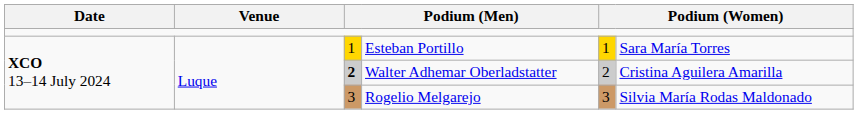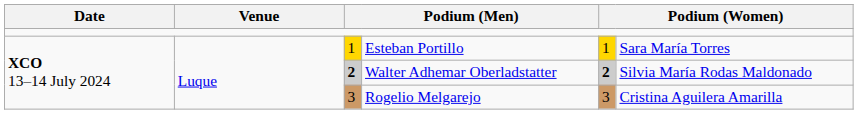Walter Adhemar Oberladstatter | column 5: normal -> bold
Walter Adhemar Oberladstatter | column 6: Cristina Aguilera Amarilla -> Silvia María Rodas Maldonado
Rogelio Melgarejo | column 6: Silvia María Rodas Maldonado -> Cristina Aguilera Amarilla
